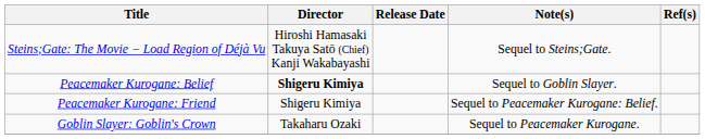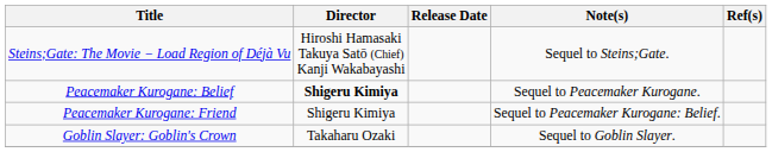Peacemaker Kurogane: Belief | Note(s): Sequel to Goblin Slayer. -> Sequel to Peacemaker Kurogane.
Goblin Slayer: Goblin's Crown | Note(s): Sequel to Peacemaker Kurogane. -> Sequel to Goblin Slayer.
